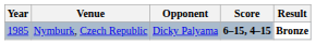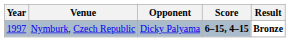Nymburk, Czech Republic | Year: 1985 -> 1997
